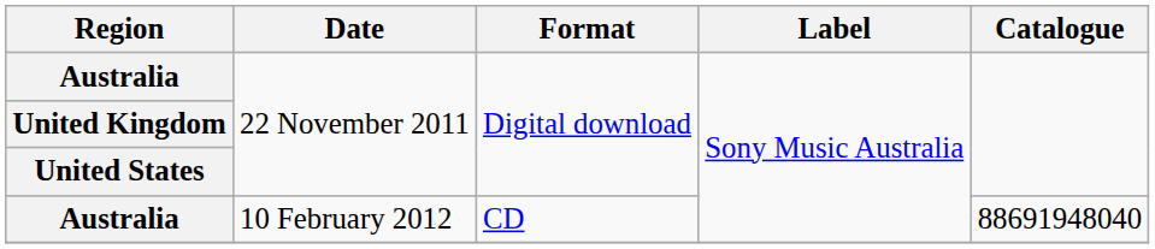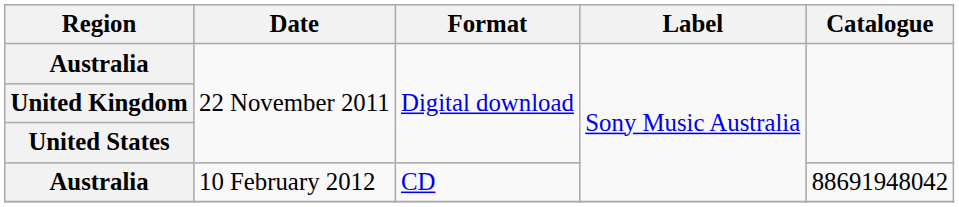10 February 2012 | Catalogue: 88691948040 -> 88691948042
